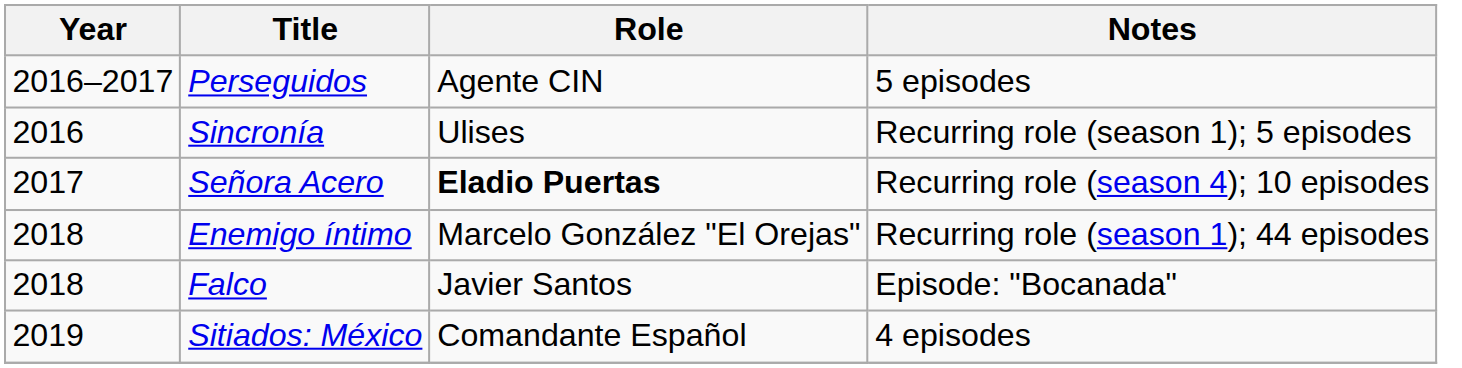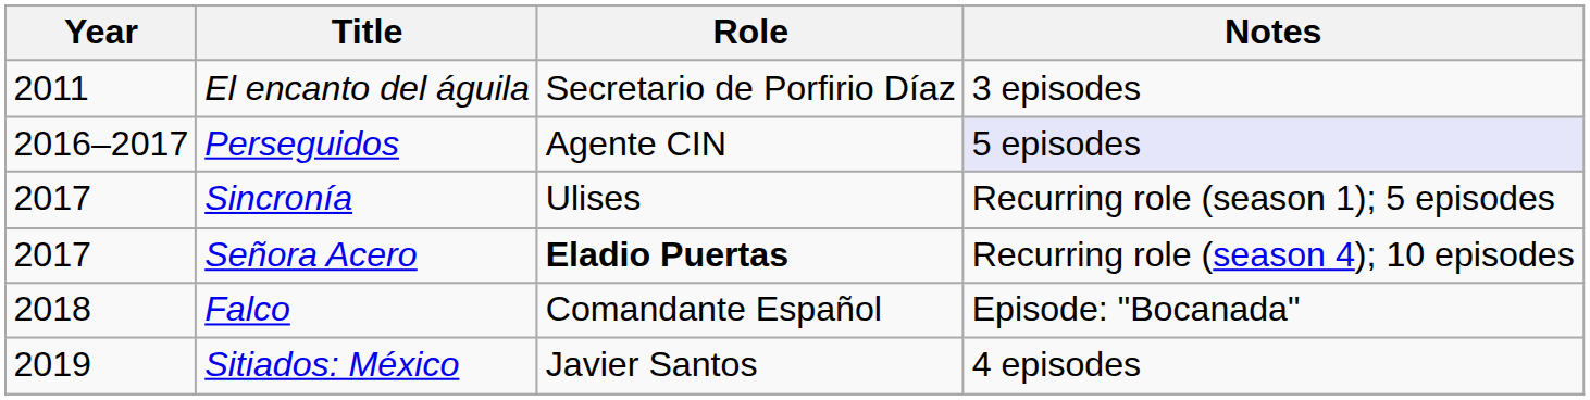+ row: 2011 | El encanto del águila | Secretario de Porfirio Díaz | 3 episodes
Perseguidos | Notes: no background -> lavender background
Sincronía | Year: 2016 -> 2017
- row: 2018 | Enemigo íntimo | Marcelo González "El Orejas" | Recurring role (season 1); 44 episodes
Falco | Role: Javier Santos -> Comandante Español
Sitiados: México | Role: Comandante Español -> Javier Santos
